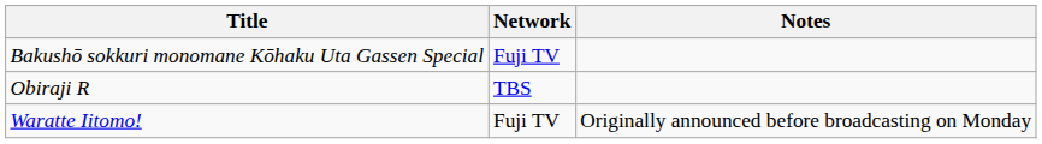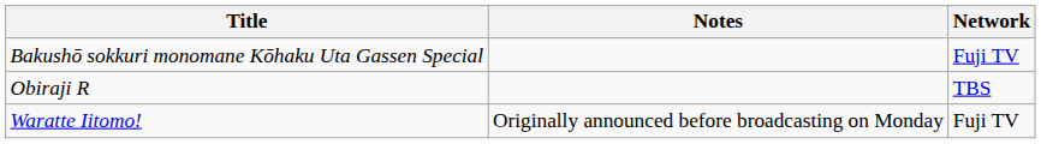columns swapped: Network <-> Notes
